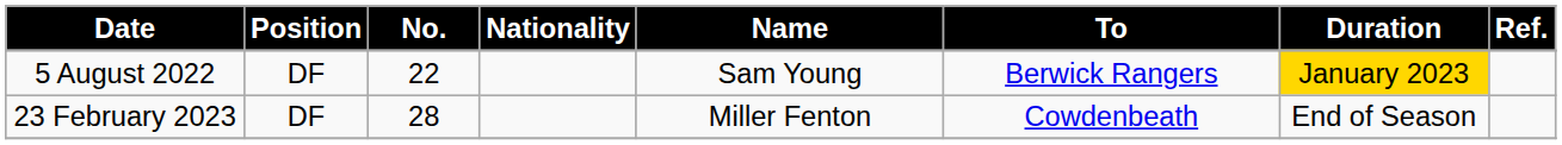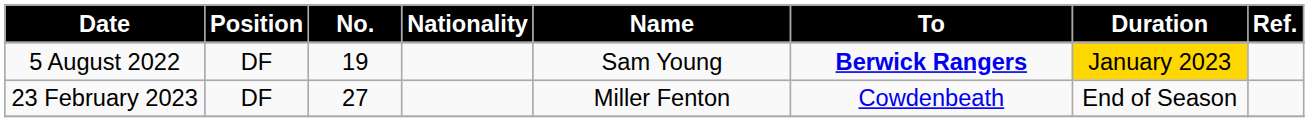5 August 2022 | No.: 22 -> 19
5 August 2022 | To: normal -> bold
23 February 2023 | No.: 28 -> 27
